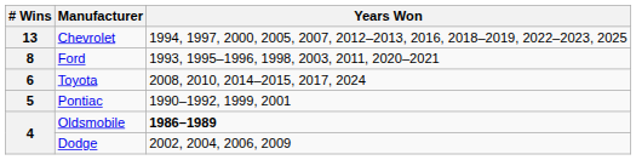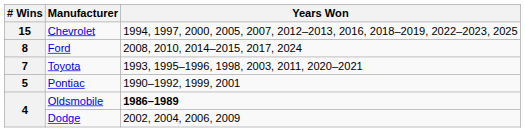Chevrolet | # Wins: 13 -> 15
Ford | Years Won: 1993, 1995–1996, 1998, 2003, 2011, 2020–2021 -> 2008, 2010, 2014–2015, 2017, 2024
Toyota | # Wins: 6 -> 7
Toyota | Years Won: 2008, 2010, 2014–2015, 2017, 2024 -> 1993, 1995–1996, 1998, 2003, 2011, 2020–2021
